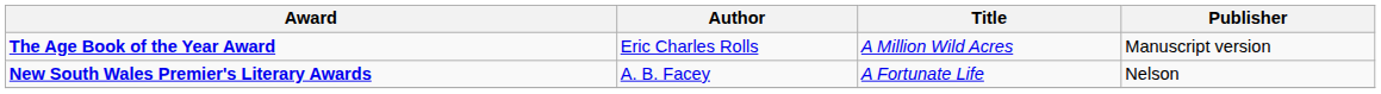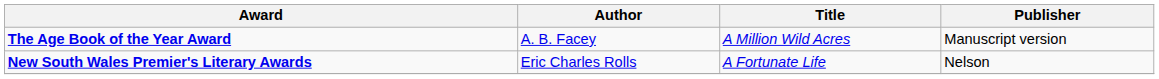The Age Book of the Year Award | Author: Eric Charles Rolls -> A. B. Facey
New South Wales Premier's Literary Awards | Author: A. B. Facey -> Eric Charles Rolls
